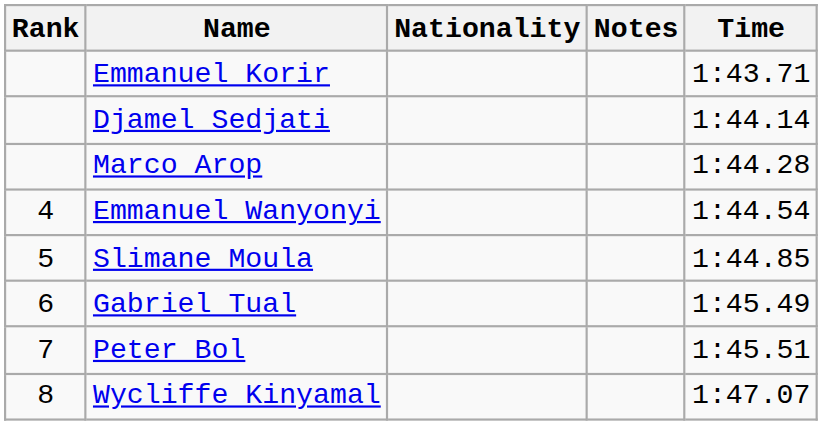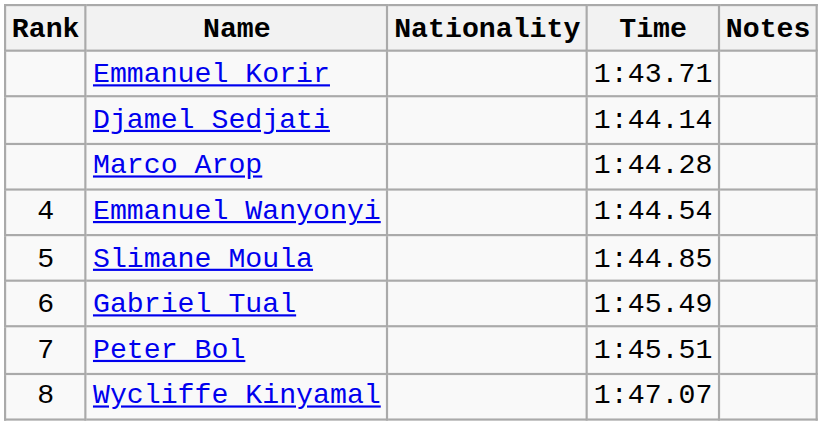columns swapped: Time <-> Notes
